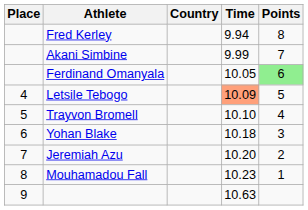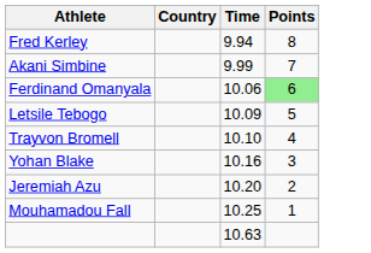- column: Place | 4 | 5 | 6 | 7 | 8 | 9
Ferdinand Omanyala | Time: 10.05 -> 10.06
Letsile Tebogo | Time: lightsalmon background -> no background
Yohan Blake | Time: 10.18 -> 10.16
Mouhamadou Fall | Time: 10.23 -> 10.25
